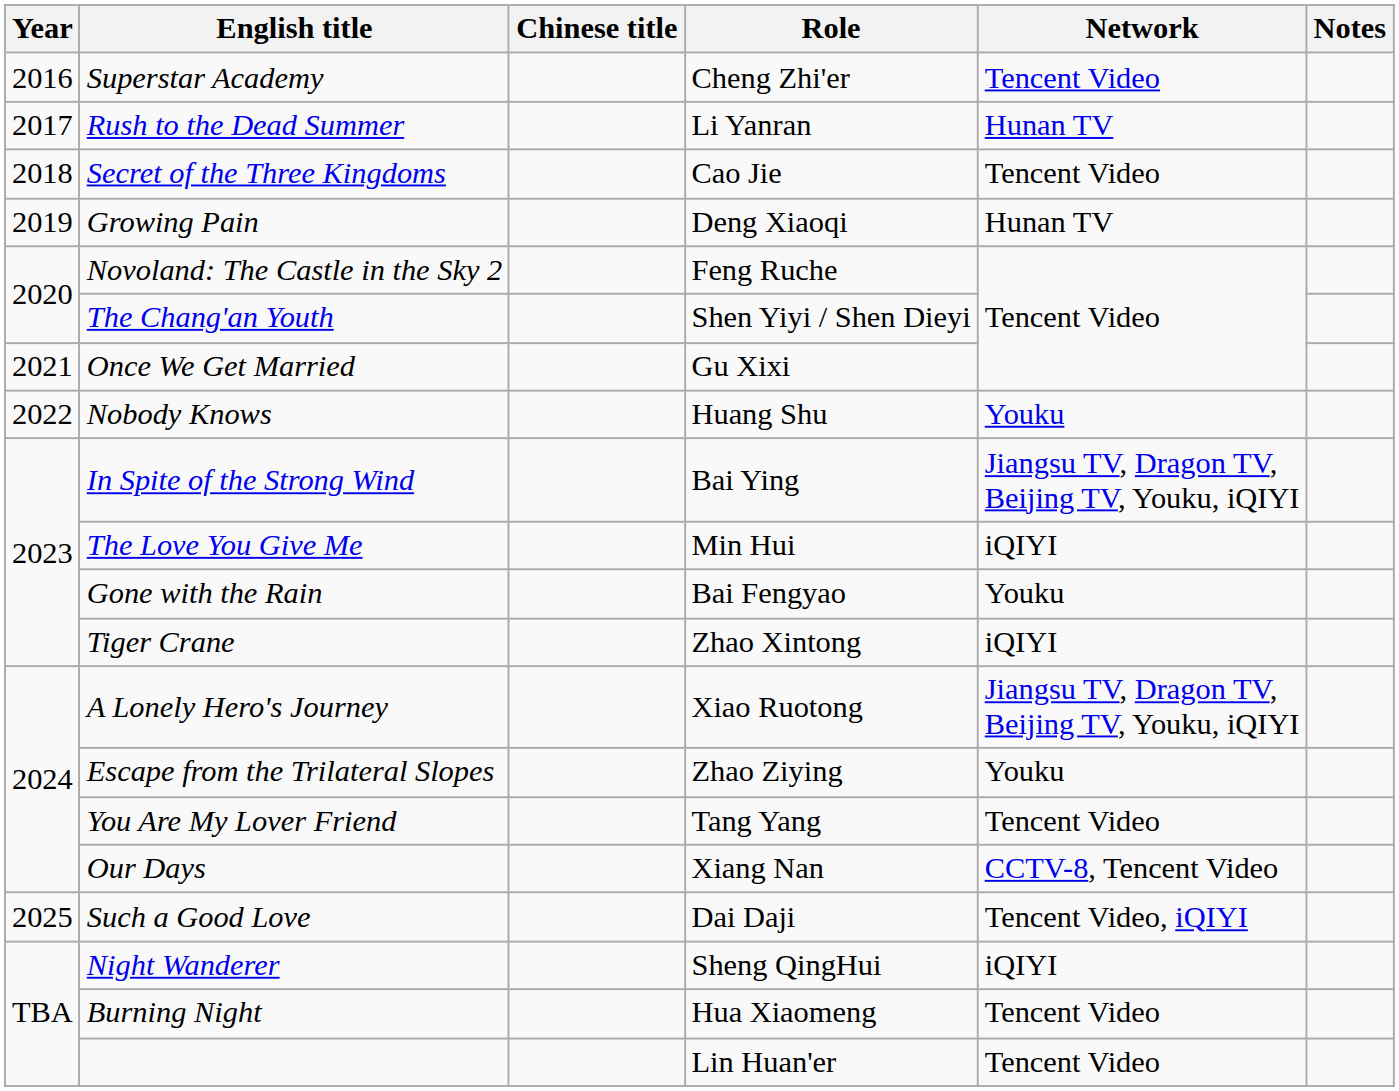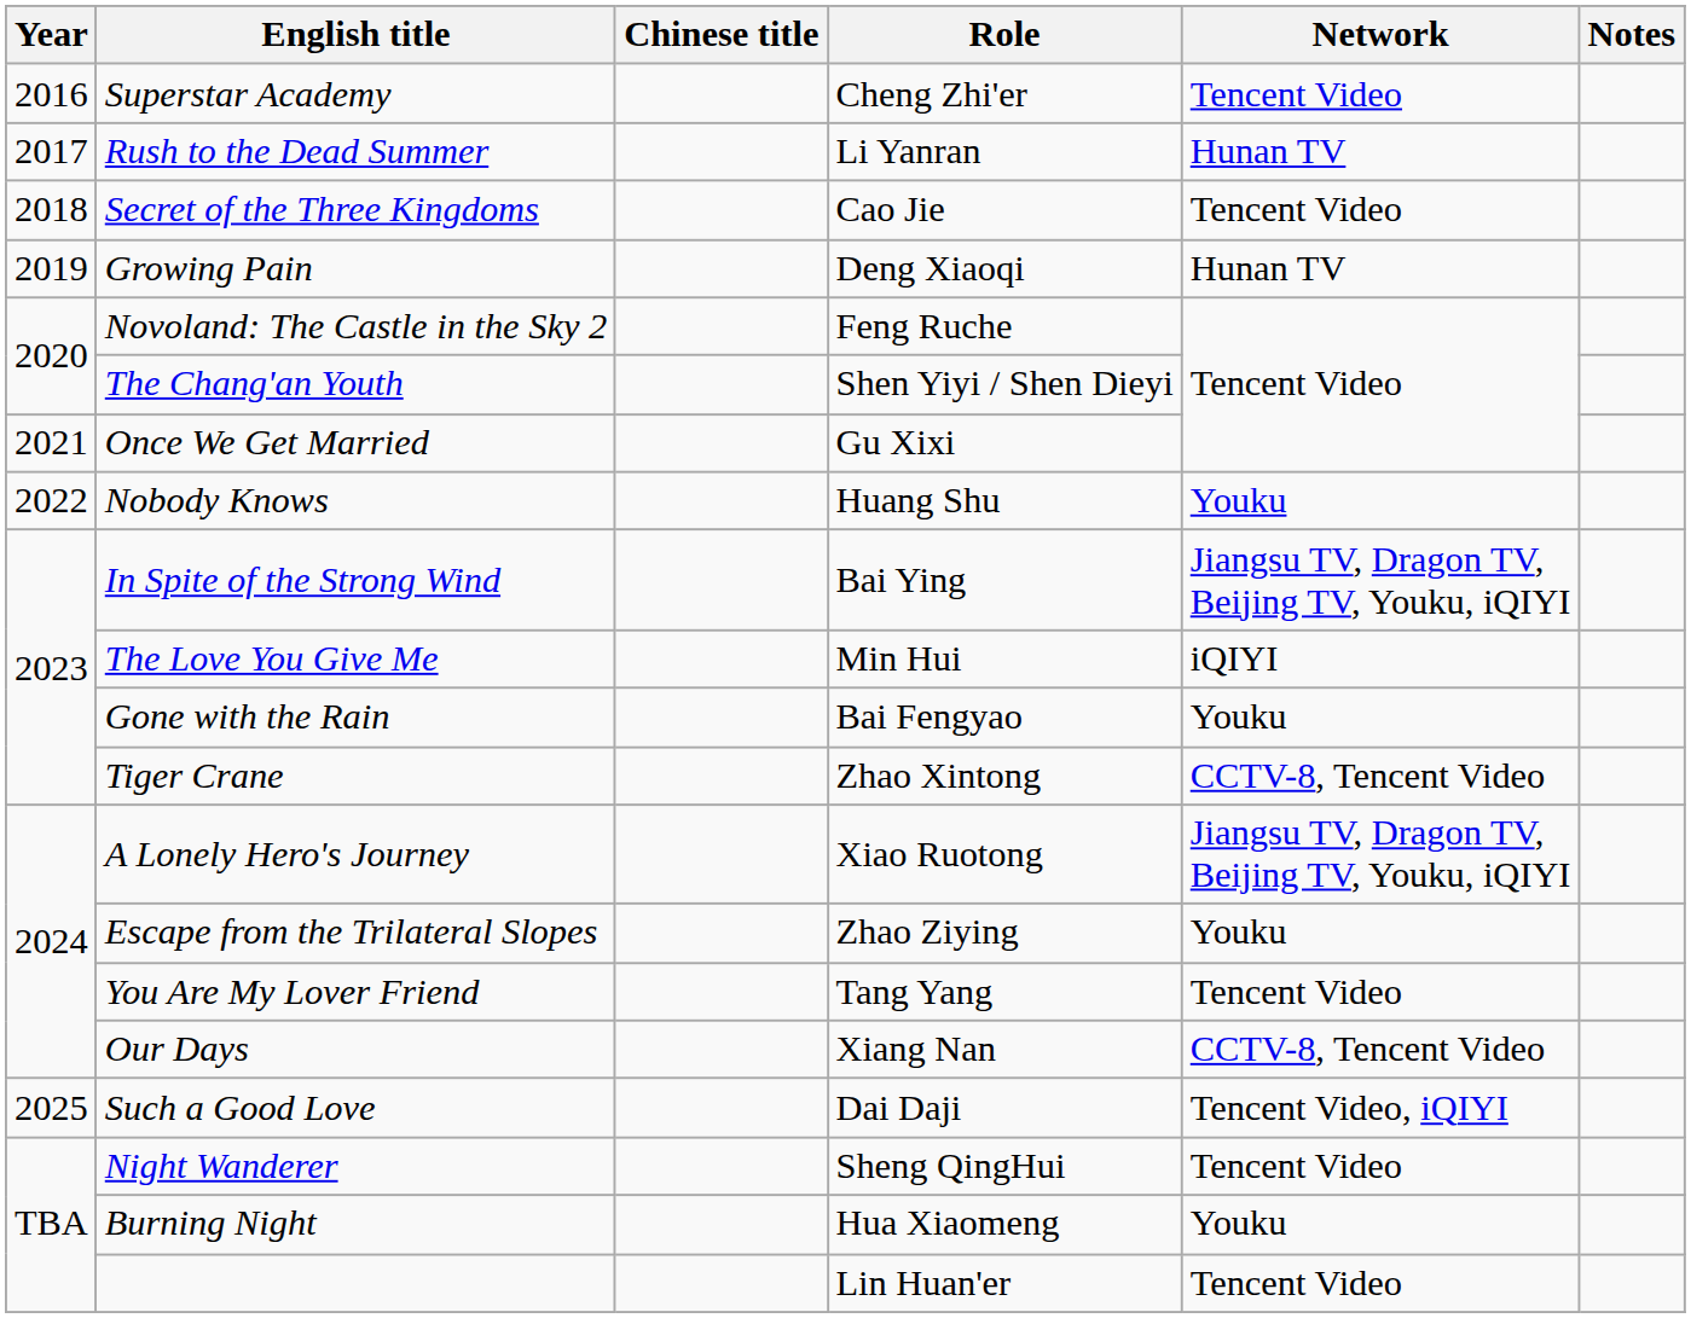Tiger Crane | Network: iQIYI -> CCTV-8, Tencent Video
Night Wanderer | Network: iQIYI -> Tencent Video
Burning Night | Network: Tencent Video -> Youku
